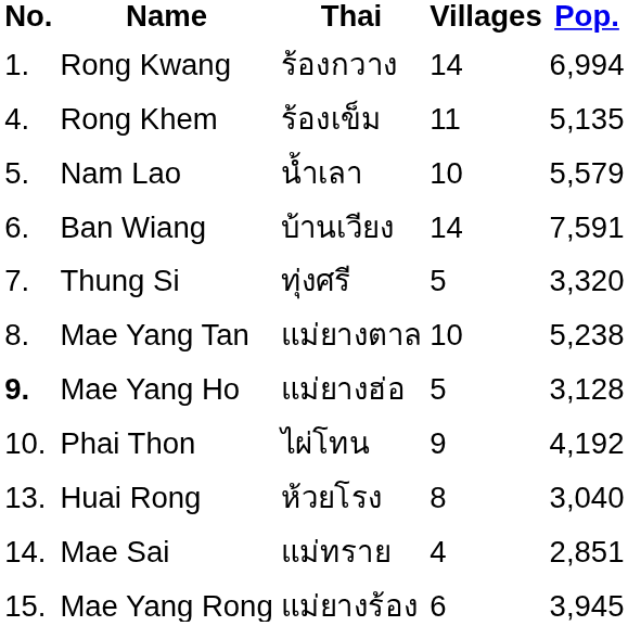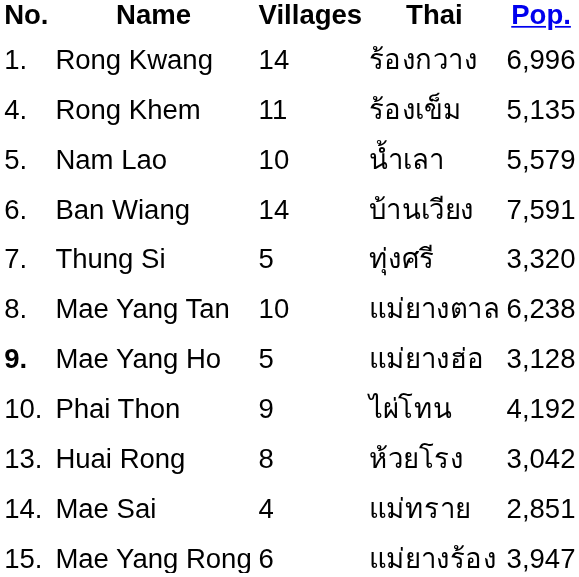columns swapped: Thai <-> Villages
Rong Kwang | Pop.: 6,994 -> 6,996
Mae Yang Tan | Pop.: 5,238 -> 6,238
Huai Rong | Pop.: 3,040 -> 3,042
Mae Yang Rong | Pop.: 3,945 -> 3,947
